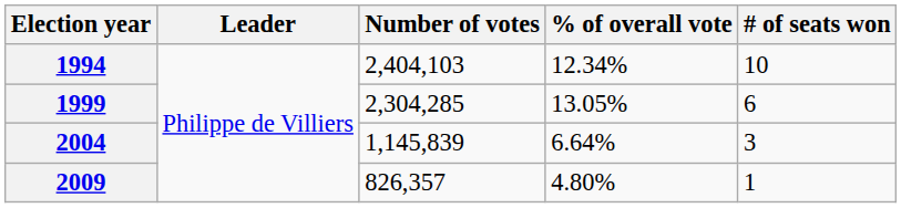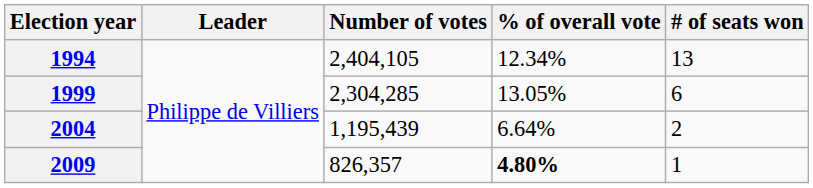1994 | Number of votes: 2,404,103 -> 2,404,105
1994 | # of seats won: 10 -> 13
2004 | Number of votes: 1,145,839 -> 1,195,439
2004 | # of seats won: 3 -> 2
2009 | % of overall vote: normal -> bold
